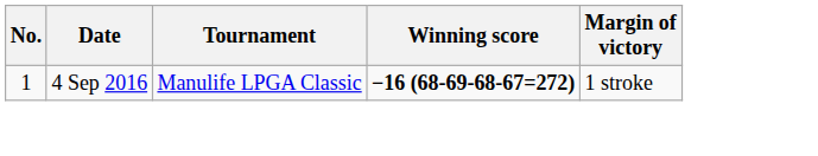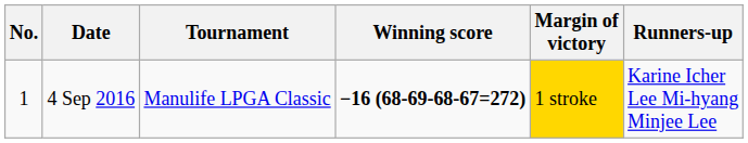+ column: Runners-up | Karine Icher Lee Mi-hyang Minjee Lee
4 Sep 2016 | Margin of victory: no background -> gold background
